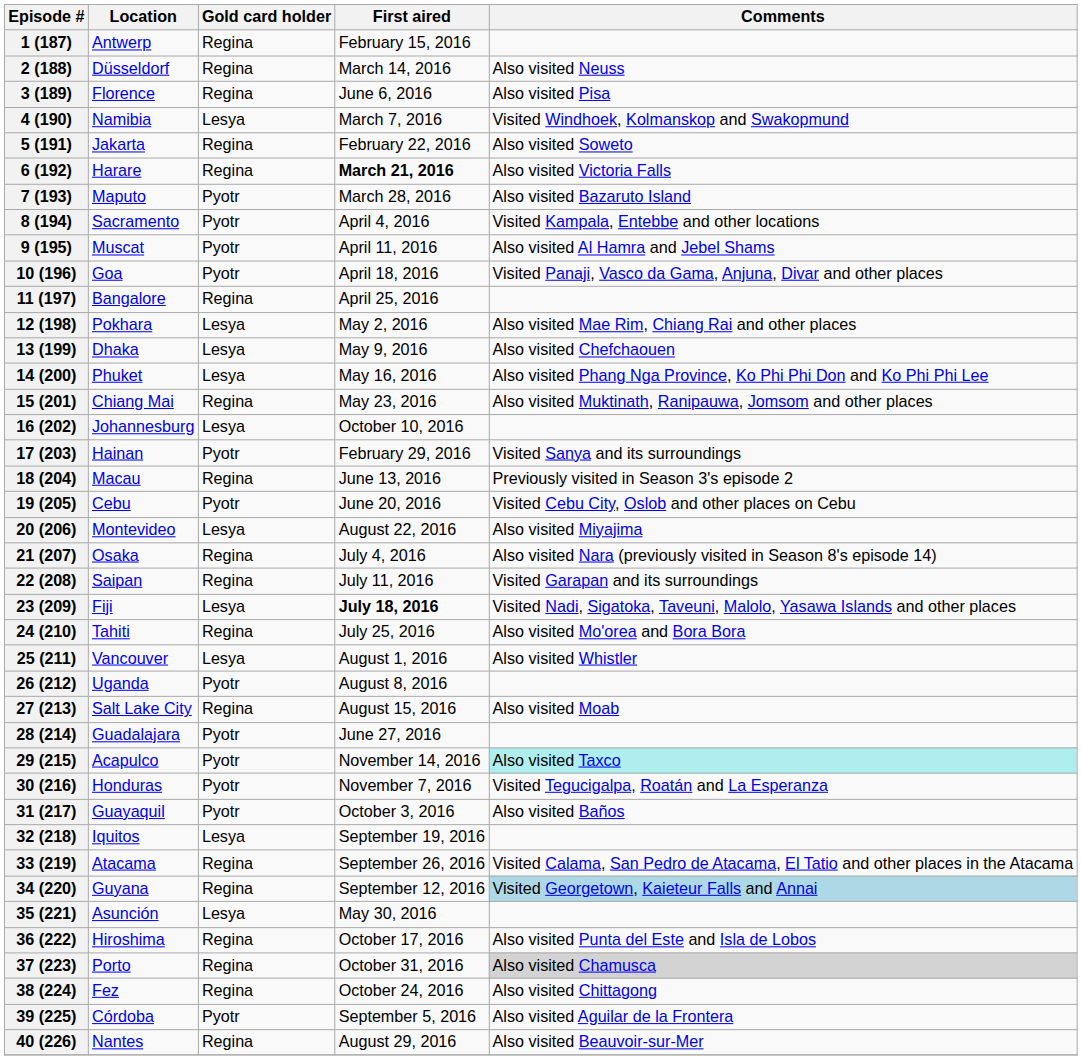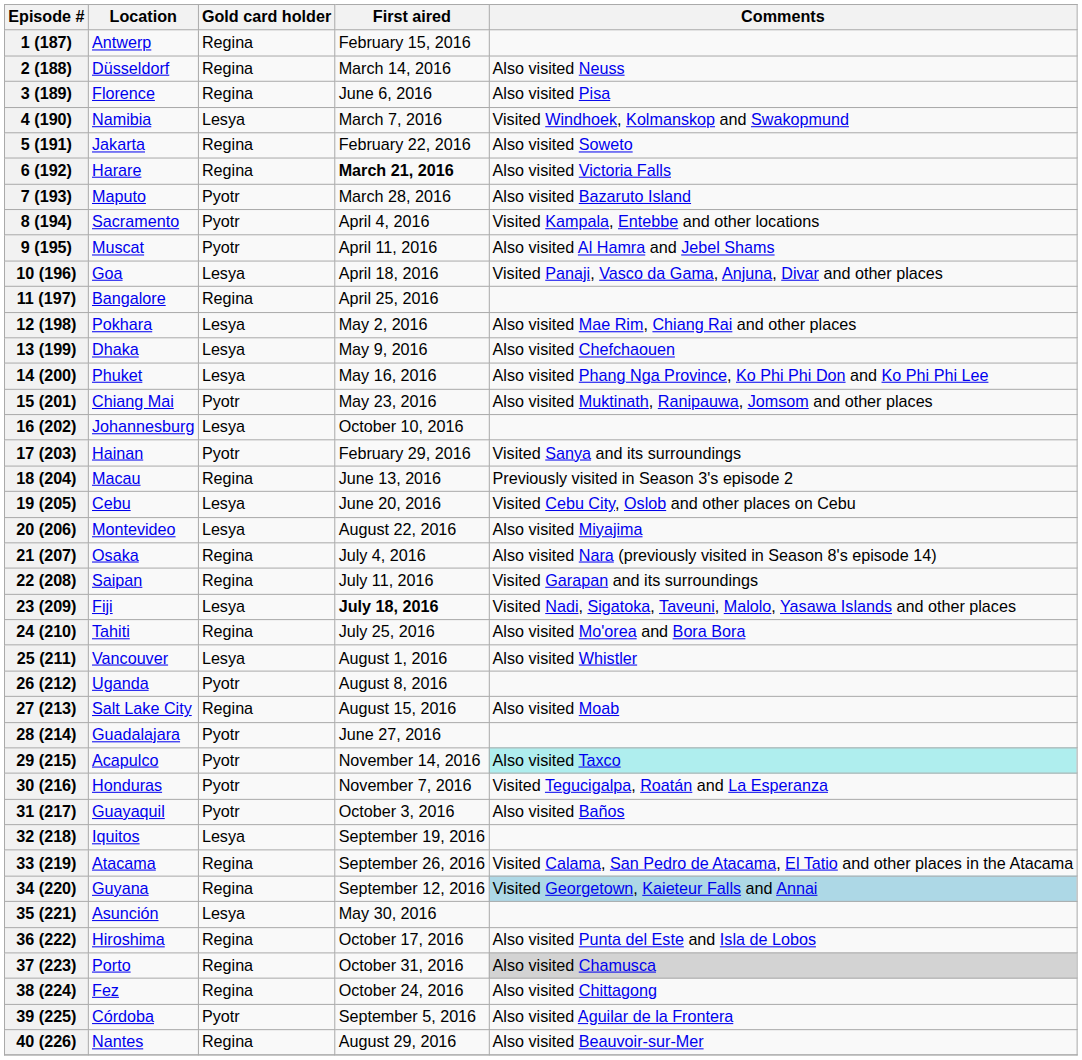10 (196) | Gold card holder: Pyotr -> Lesya
15 (201) | Gold card holder: Regina -> Pyotr
19 (205) | Gold card holder: Pyotr -> Lesya
